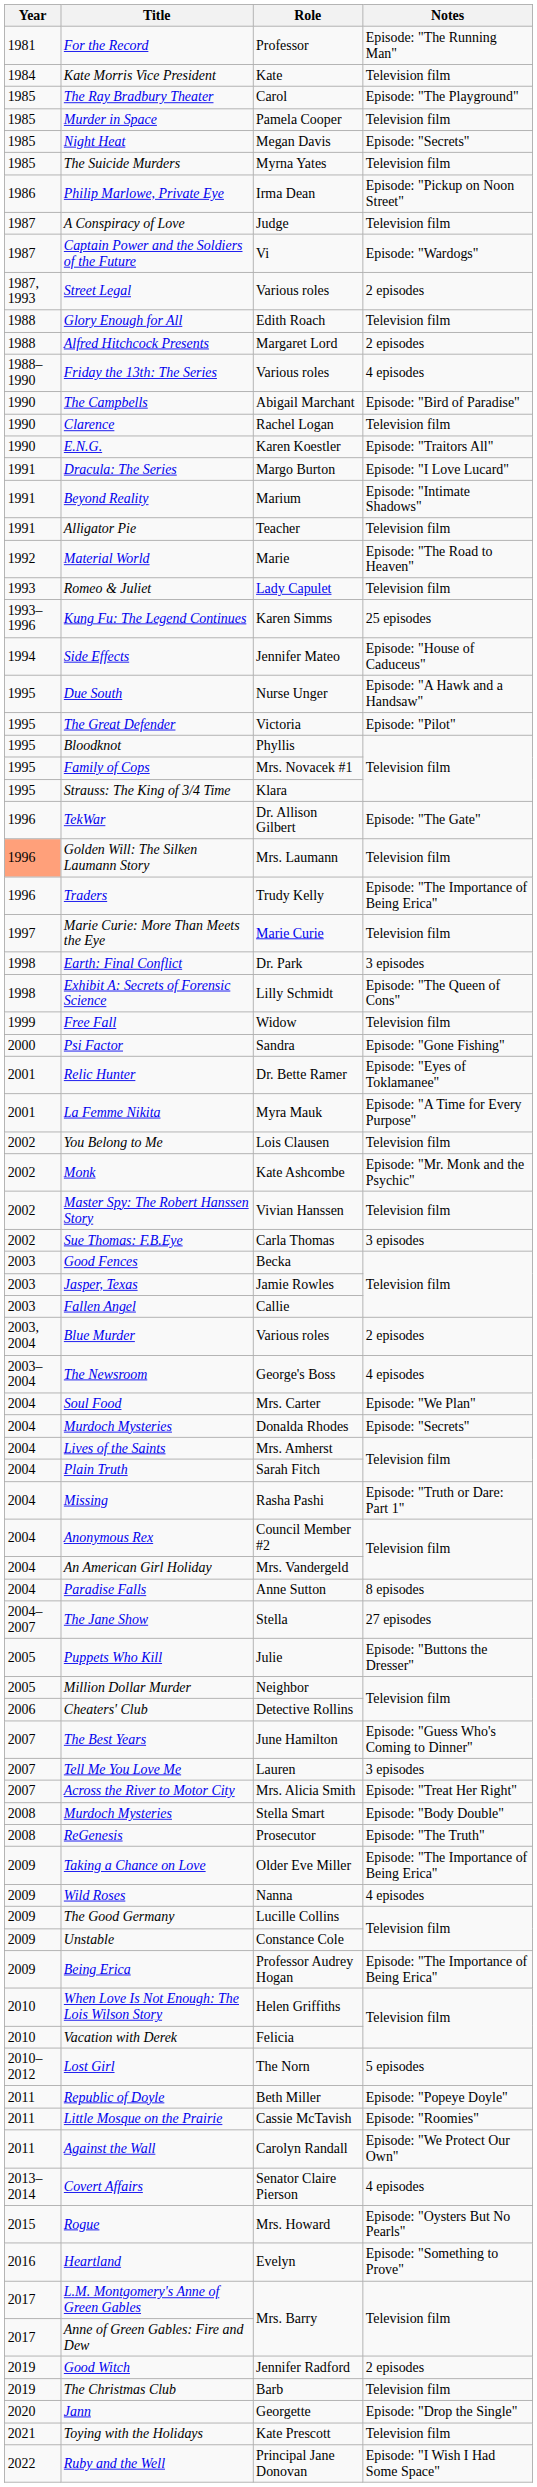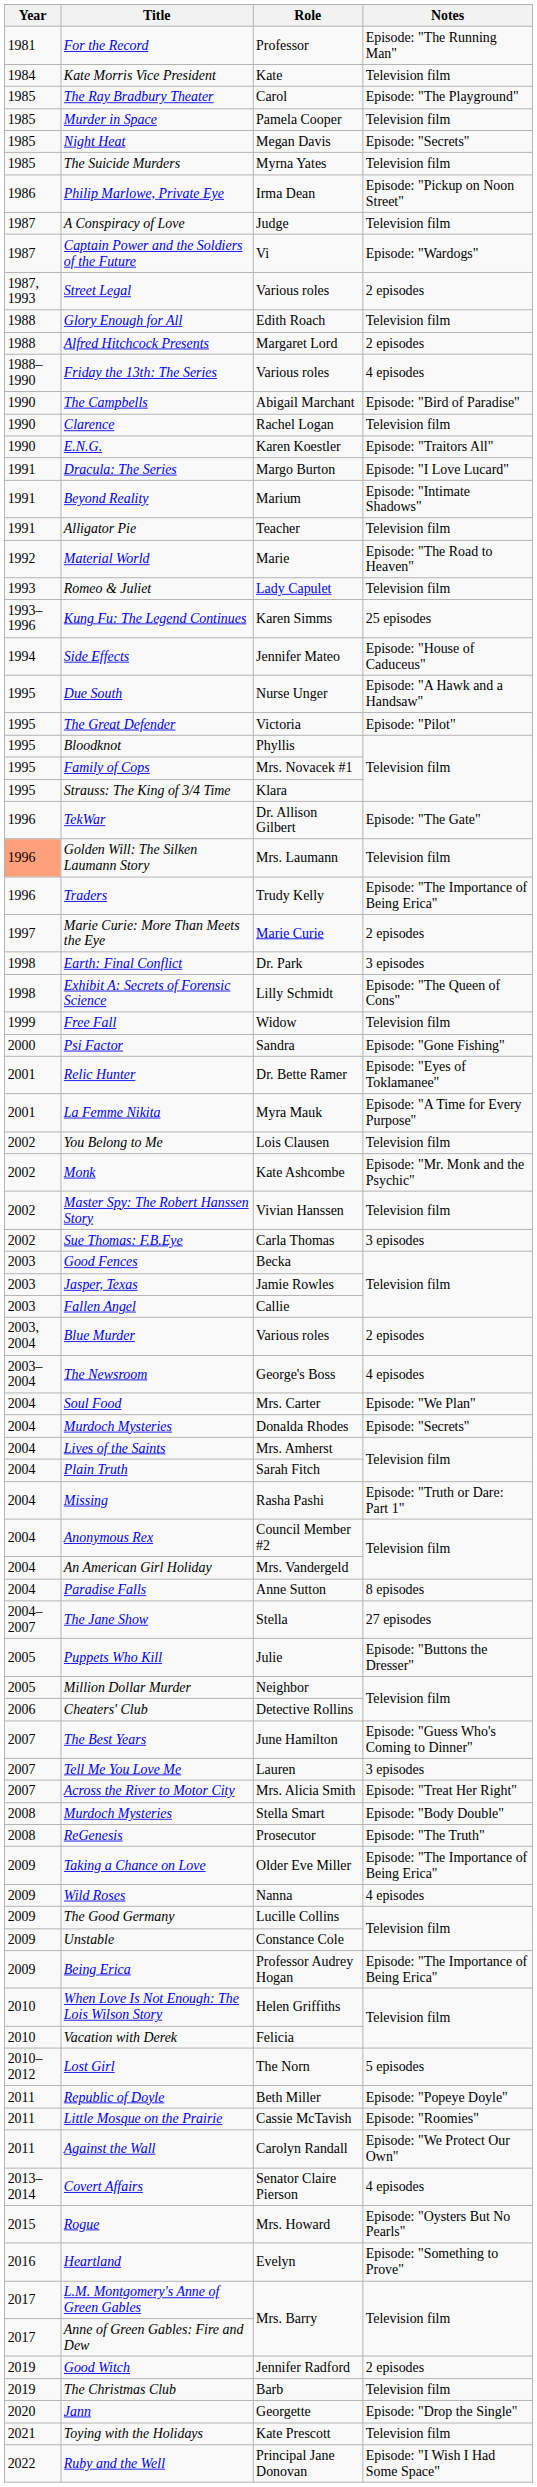Marie Curie: More Than Meets the Eye | Notes: Television film -> 2 episodes
